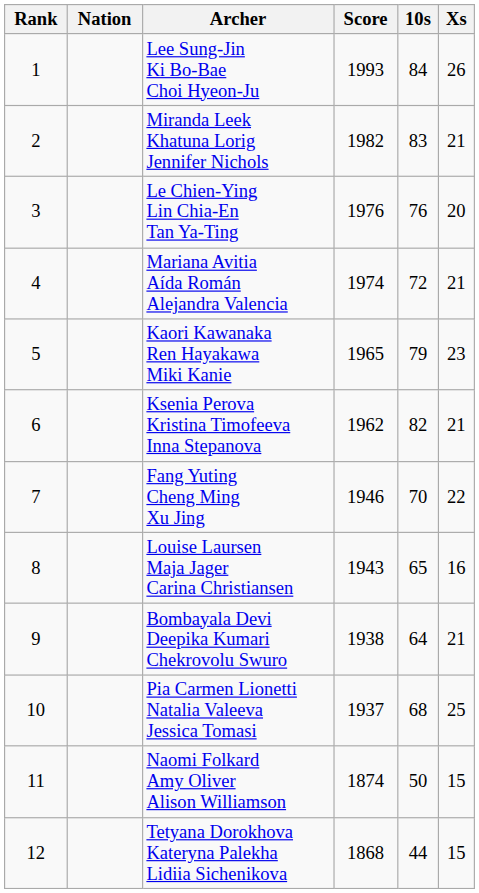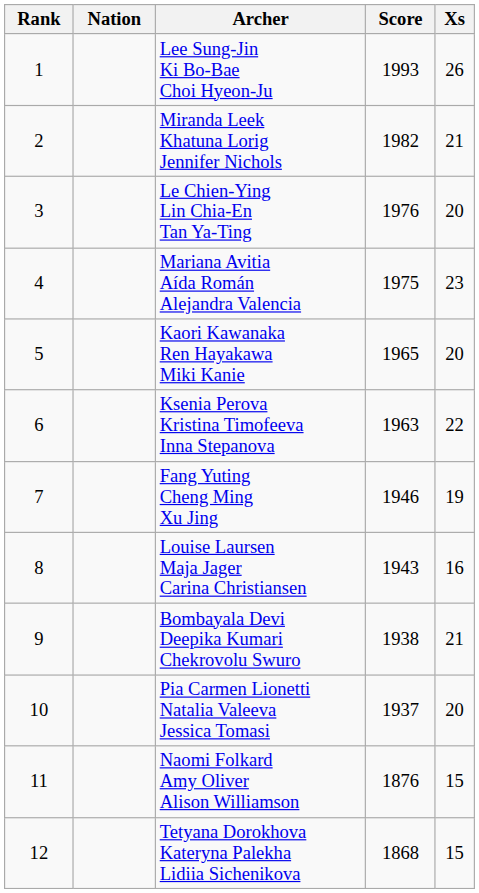- column: 10s | 84 | 83 | 76 | 72 | 79 | 82 | 70 | 65 | 64 | 68 | 50 | 44
Mariana Avitia Aída Román Alejandra Valencia | Score: 1974 -> 1975
Mariana Avitia Aída Román Alejandra Valencia | Xs: 21 -> 23
Kaori Kawanaka Ren Hayakawa Miki Kanie | Xs: 23 -> 20
Ksenia Perova Kristina Timofeeva Inna Stepanova | Score: 1962 -> 1963
Ksenia Perova Kristina Timofeeva Inna Stepanova | Xs: 21 -> 22
Fang Yuting Cheng Ming Xu Jing | Xs: 22 -> 19
Pia Carmen Lionetti Natalia Valeeva Jessica Tomasi | Xs: 25 -> 20
Naomi Folkard Amy Oliver Alison Williamson | Score: 1874 -> 1876
